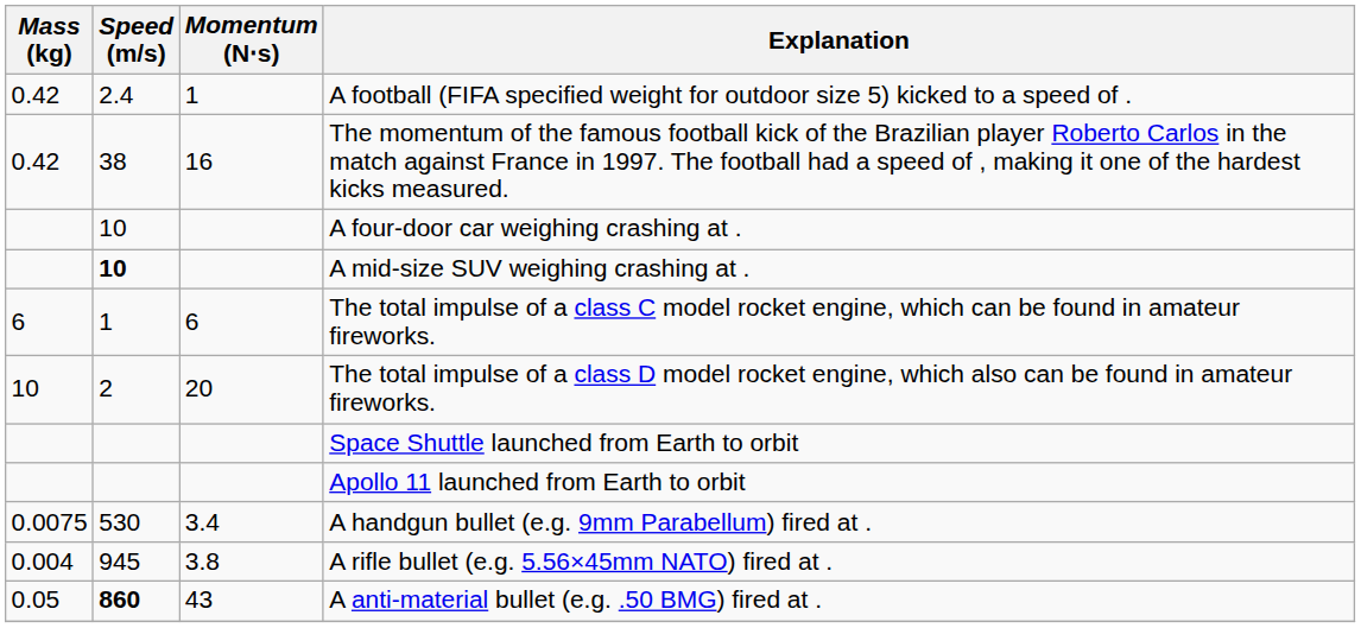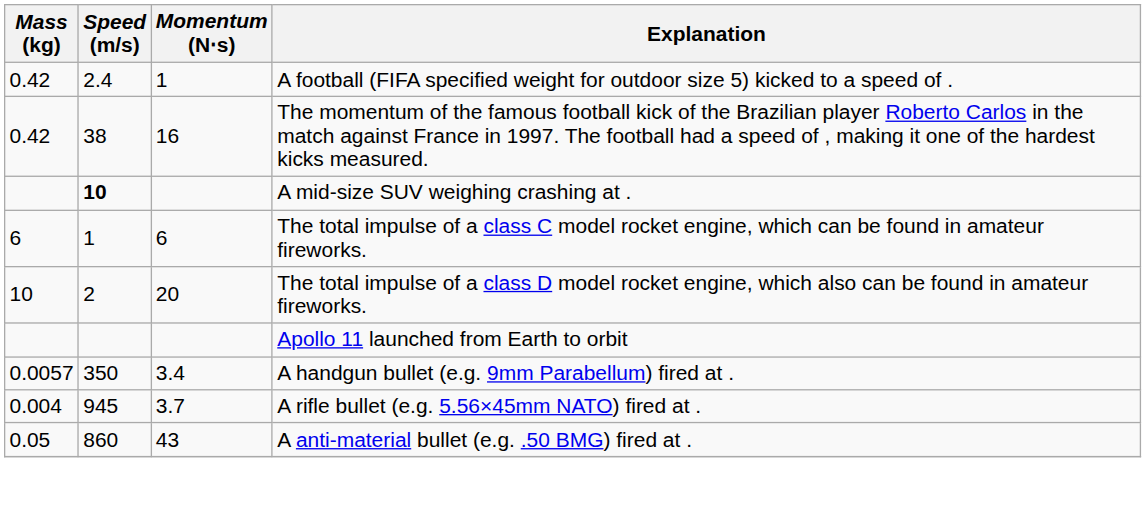- row: 10 | A four-door car weighing crashing at .
- row: Space Shuttle launched from Earth to orbit
A handgun bullet (e.g. 9mm Parabellum) fired at . | Mass (kg): 0.0075 -> 0.0057
A handgun bullet (e.g. 9mm Parabellum) fired at . | Speed (m/s): 530 -> 350
A rifle bullet (e.g. 5.56×45mm NATO) fired at . | Momentum (N⋅s): 3.8 -> 3.7
A anti-material bullet (e.g. .50 BMG) fired at . | Speed (m/s): bold -> normal
